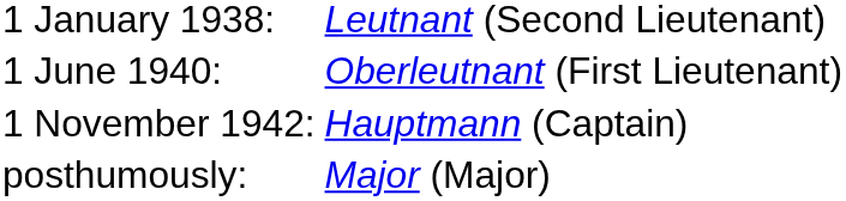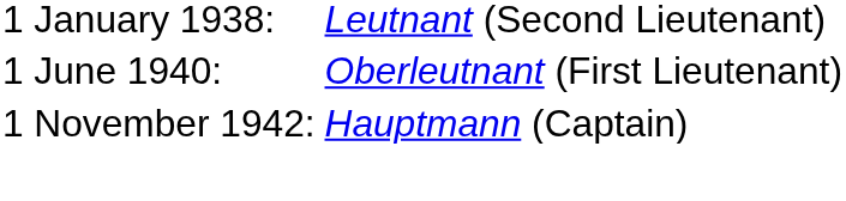- row: posthumously: | Major (Major)
